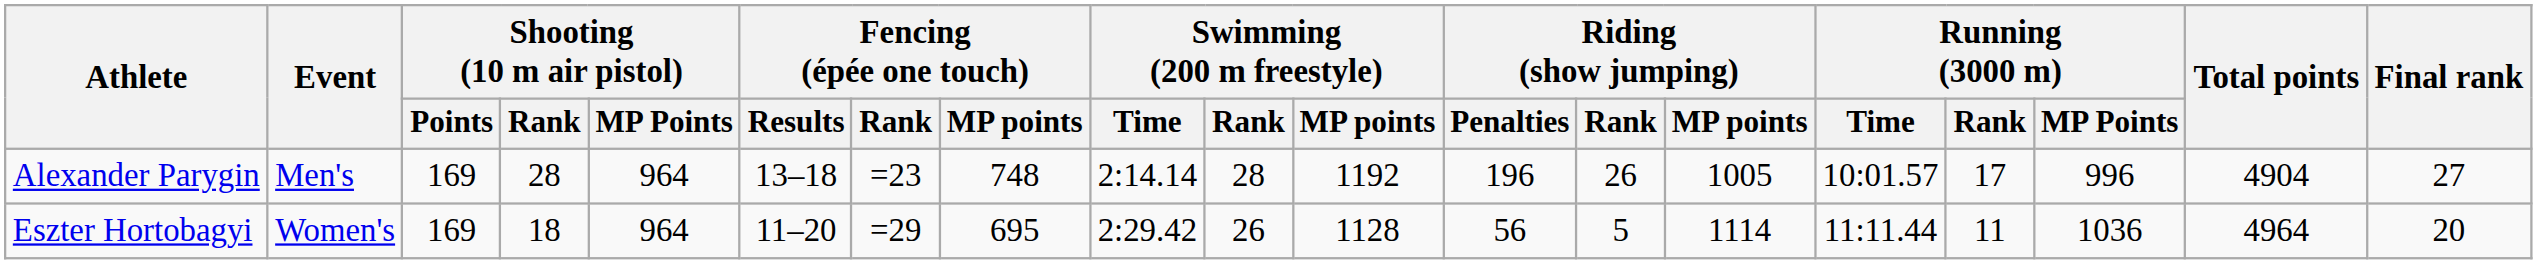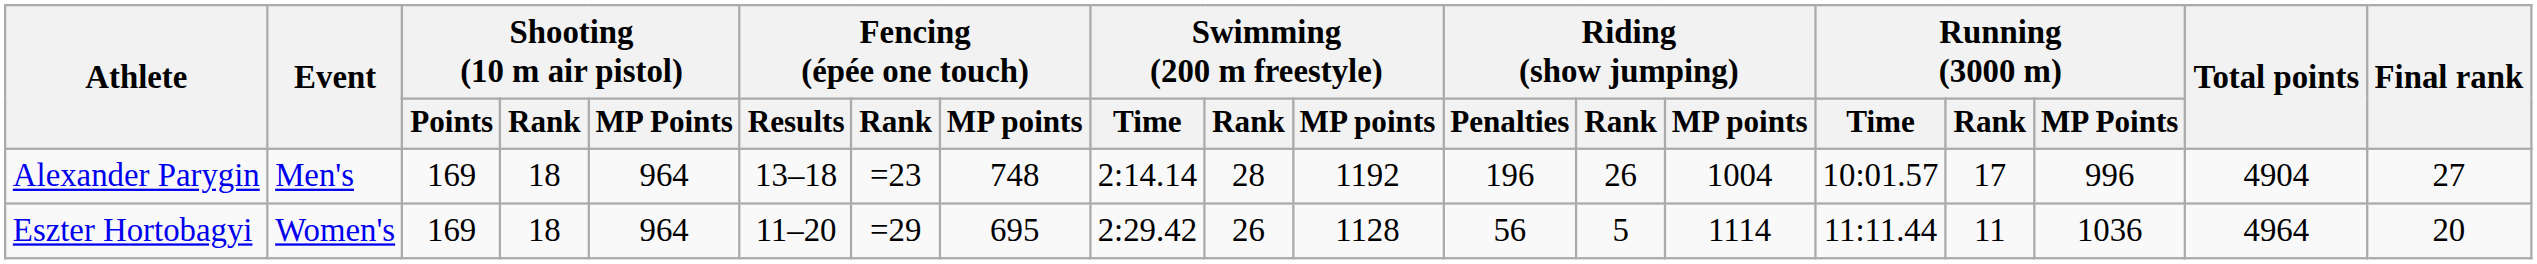Alexander Parygin | Shooting (10 m air pistol) / Rank: 28 -> 18
Alexander Parygin | Riding (show jumping) / MP points: 1005 -> 1004
